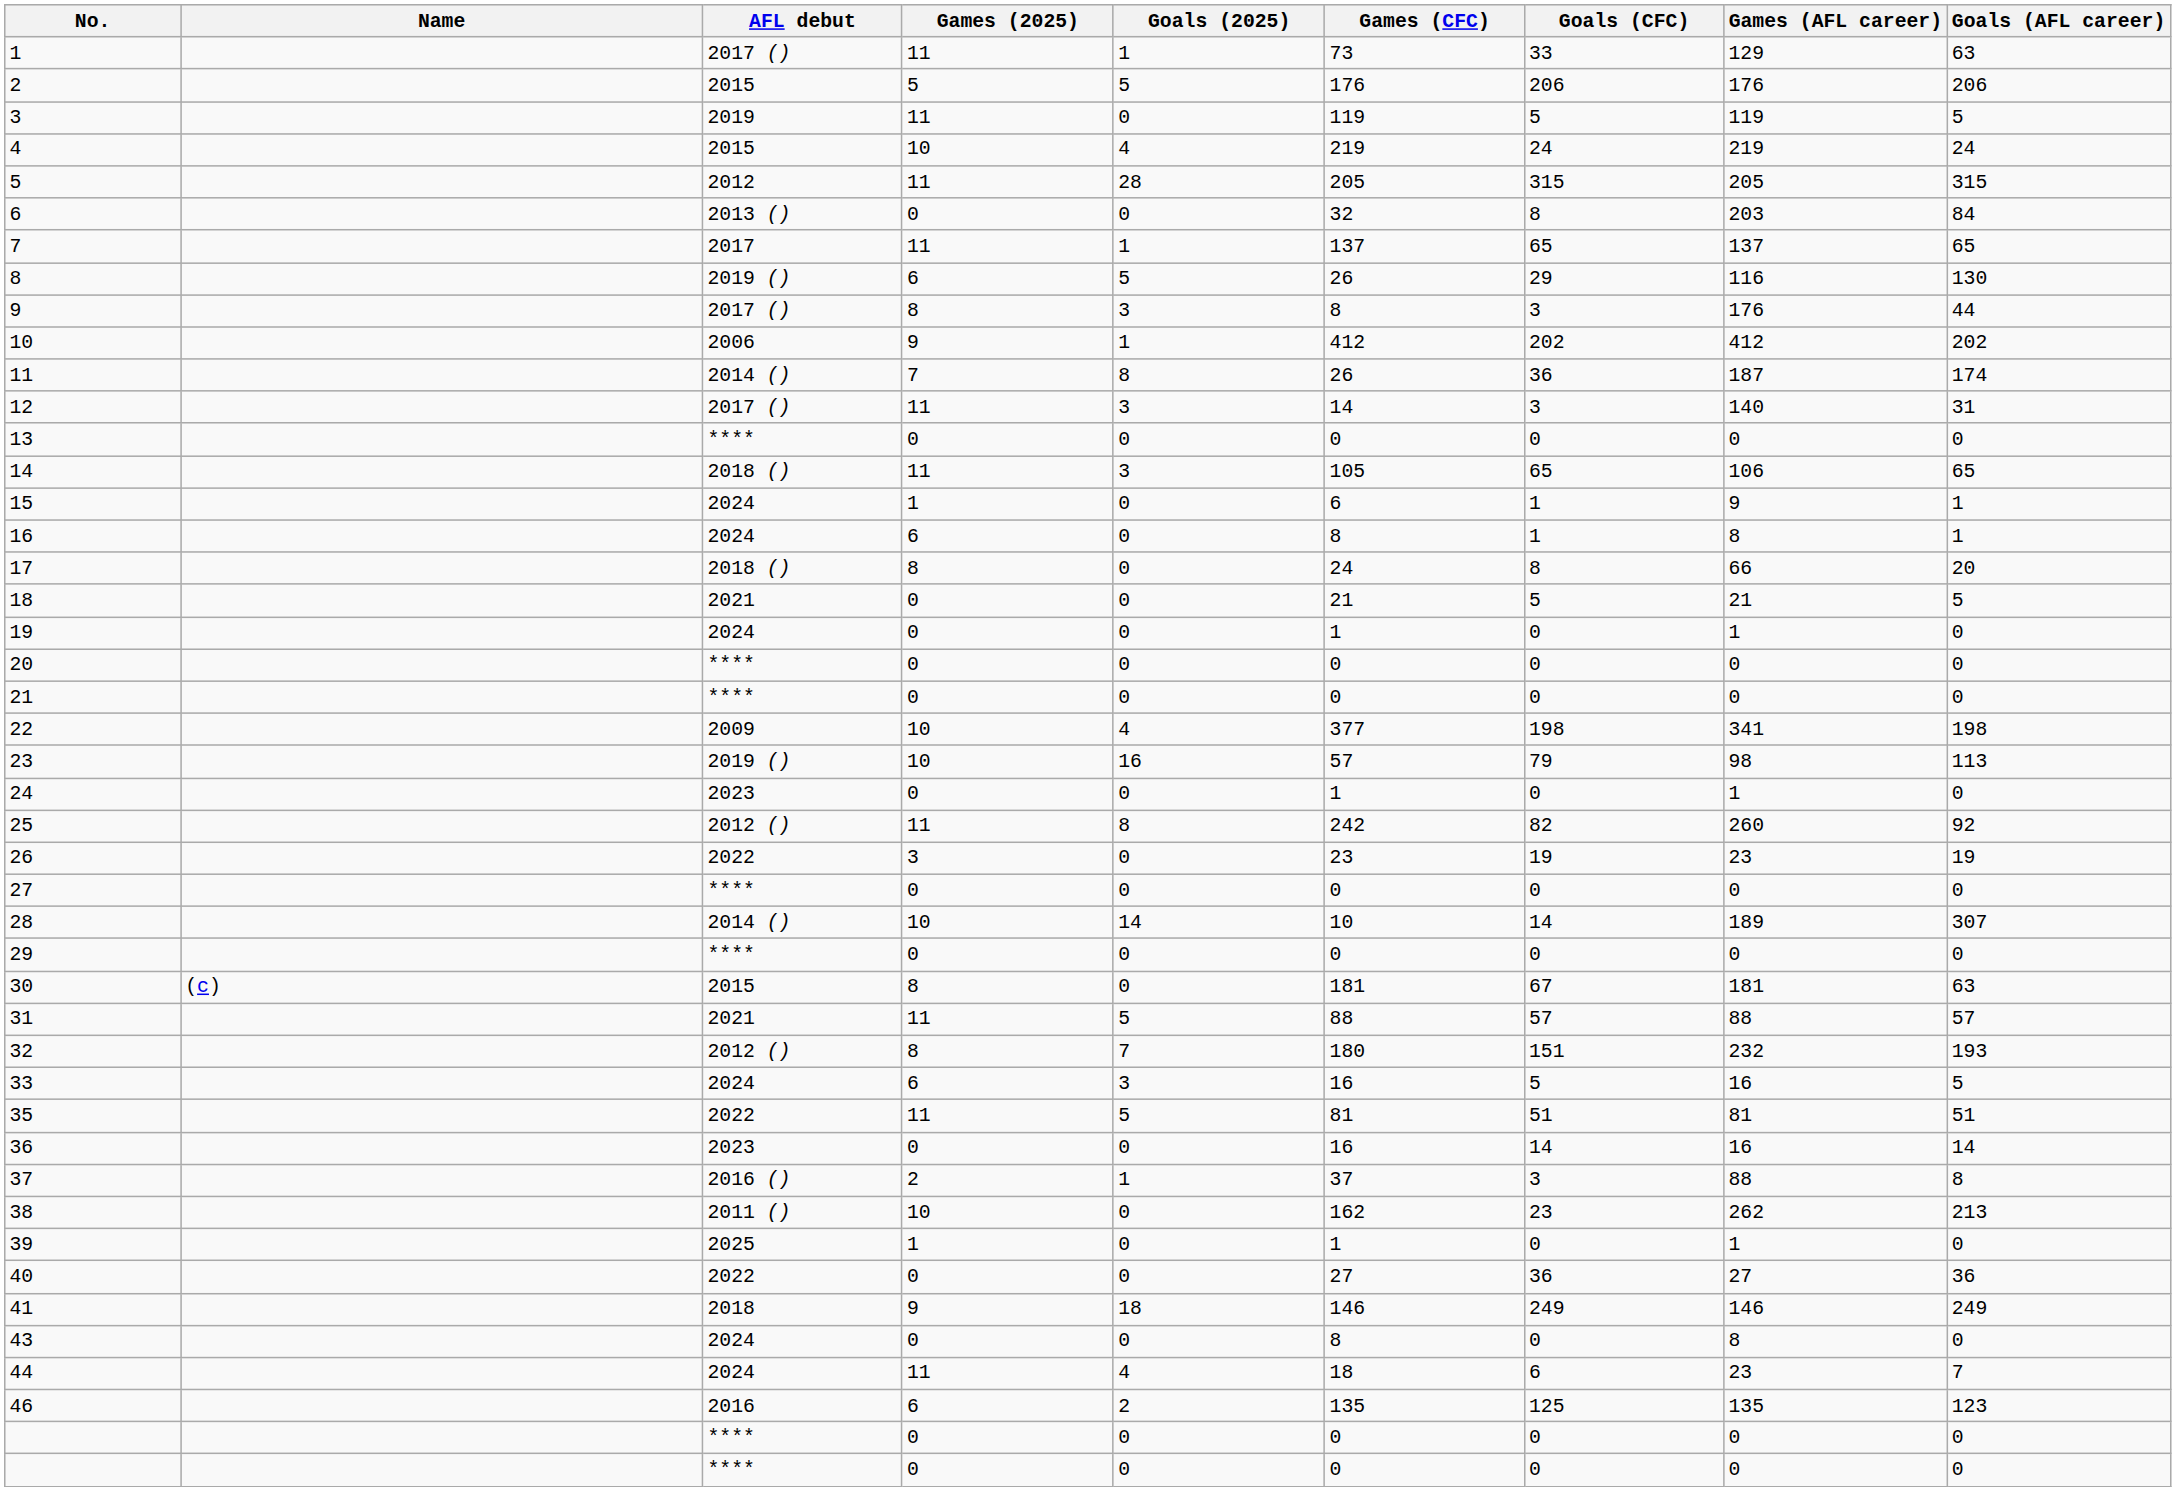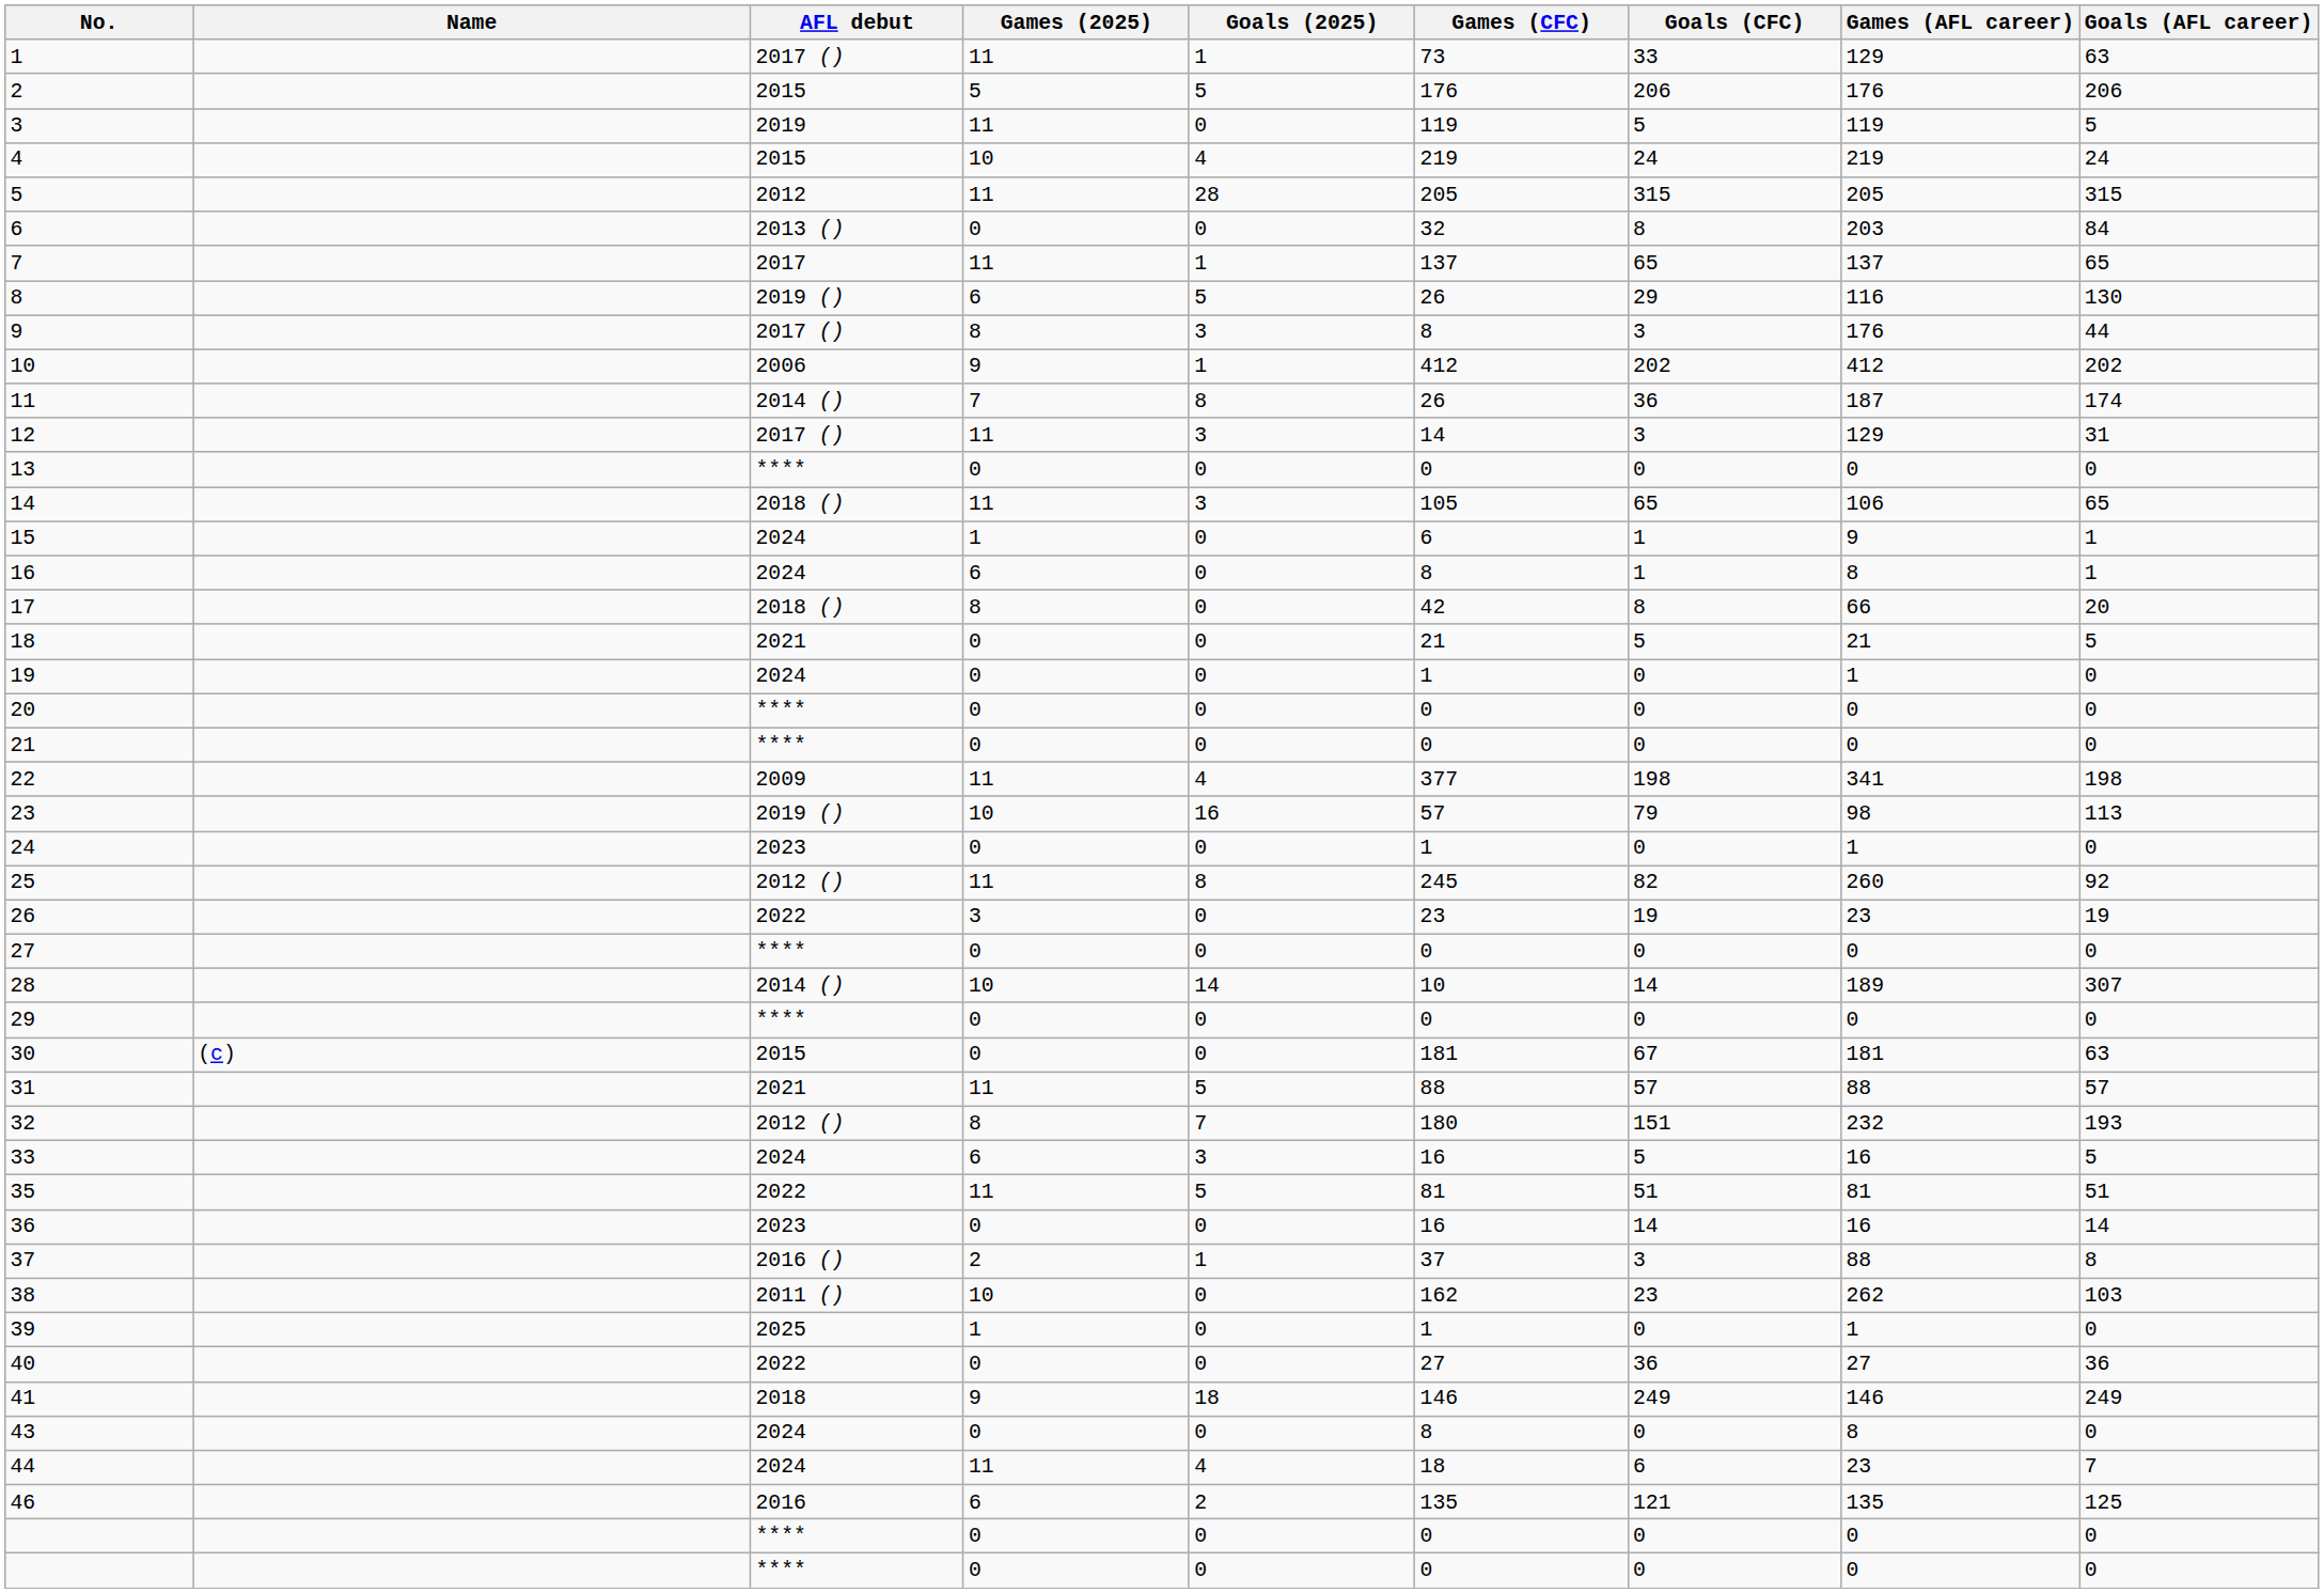12 | Games (AFL career): 140 -> 129
17 | Games (CFC): 24 -> 42
22 | Games (2025): 10 -> 11
25 | Games (CFC): 242 -> 245
30 | Games (2025): 8 -> 0
38 | Goals (AFL career): 213 -> 103
46 | Goals (CFC): 125 -> 121
46 | Goals (AFL career): 123 -> 125
